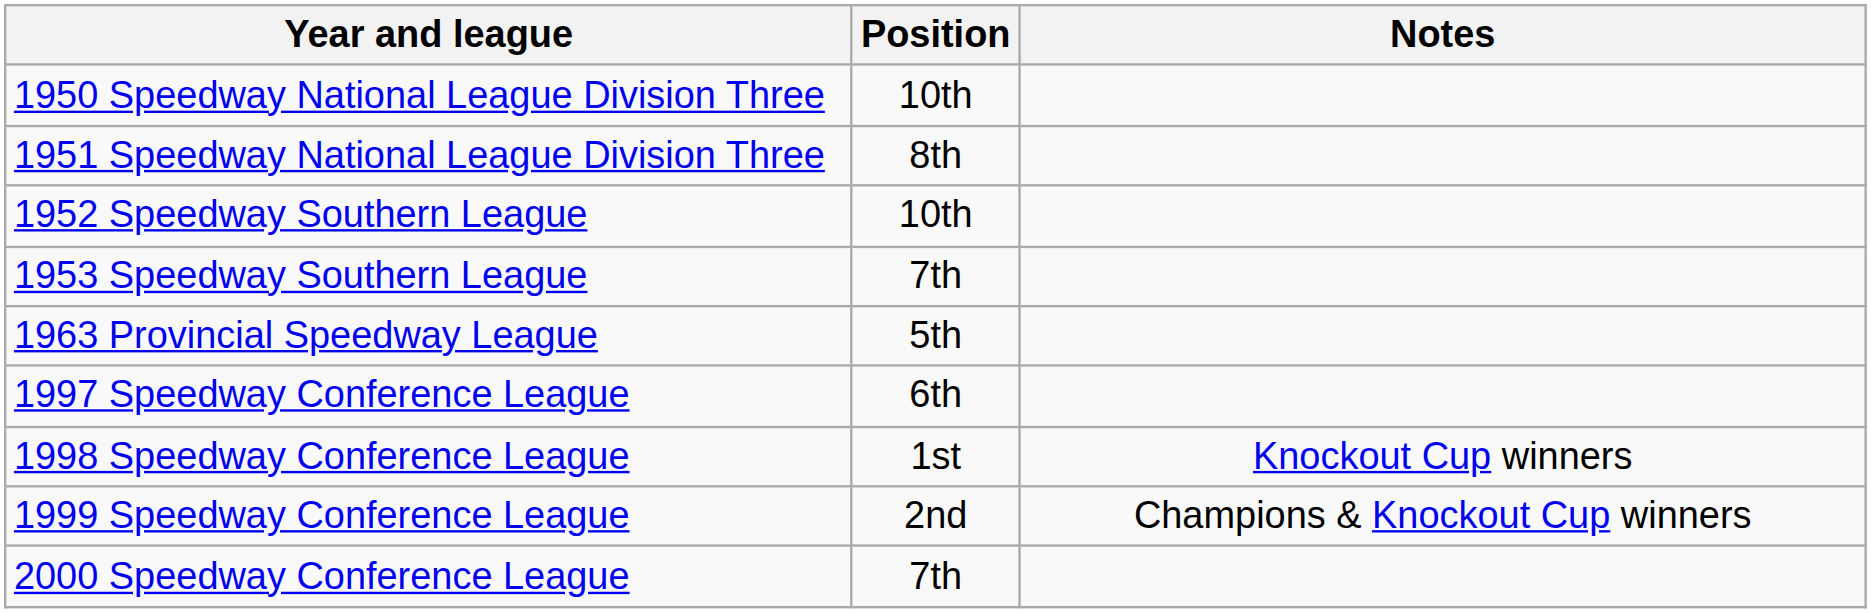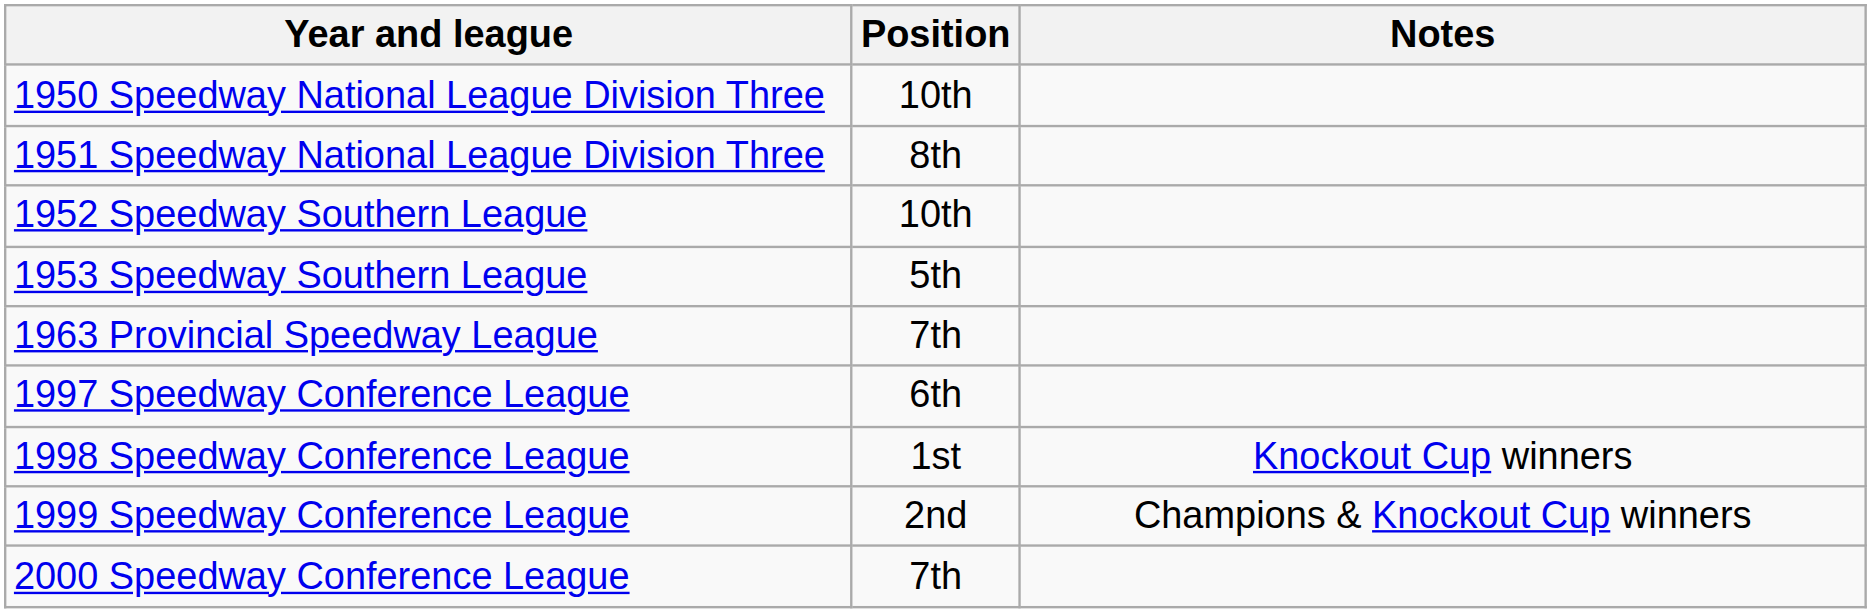1953 Speedway Southern League | Position: 7th -> 5th
1963 Provincial Speedway League | Position: 5th -> 7th
